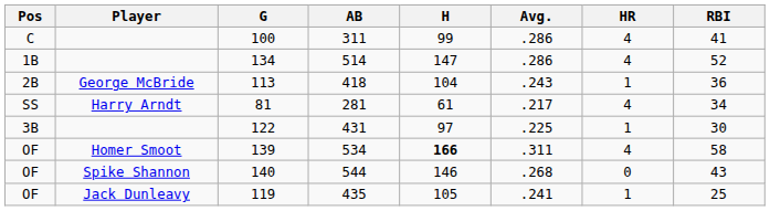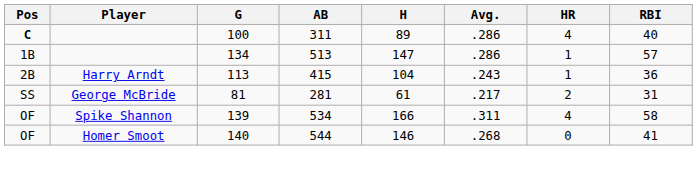100 | Pos: normal -> bold
100 | H: 99 -> 89
100 | RBI: 41 -> 40
134 | AB: 514 -> 513
134 | HR: 4 -> 1
134 | RBI: 52 -> 57
113 | Player: George McBride -> Harry Arndt
113 | AB: 418 -> 415
81 | Player: Harry Arndt -> George McBride
81 | HR: 4 -> 2
81 | RBI: 34 -> 31
- row: 3B | 122 | 431 | 97 | .225 | 1 | 30
139 | Player: Homer Smoot -> Spike Shannon
139 | H: bold -> normal
140 | Player: Spike Shannon -> Homer Smoot
140 | RBI: 43 -> 41
- row: OF | Jack Dunleavy | 119 | 435 | 105 | .241 | 1 | 25
